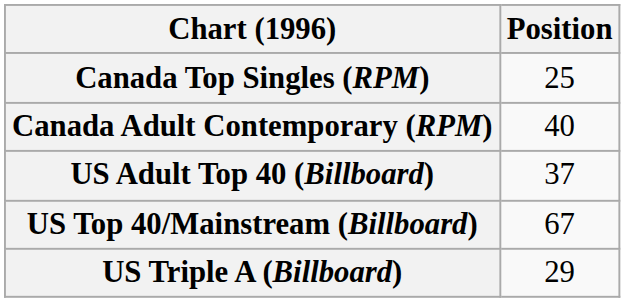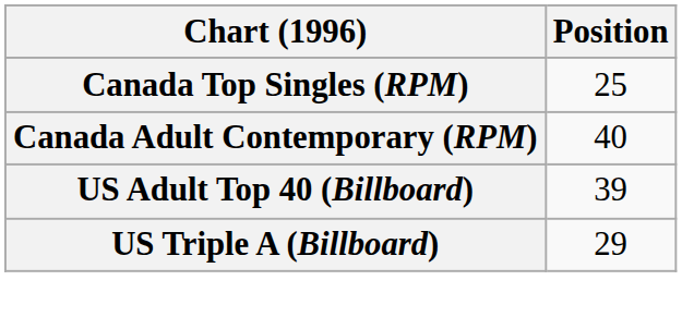US Adult Top 40 (Billboard) | Position: 37 -> 39
- row: US Top 40/Mainstream (Billboard) | 67
